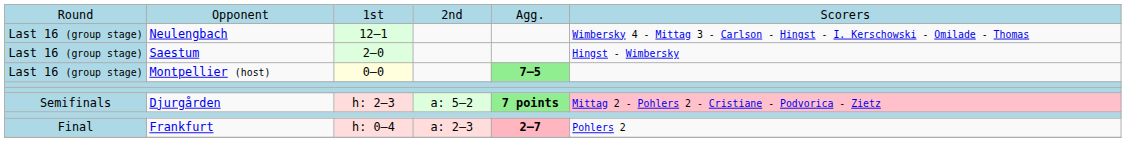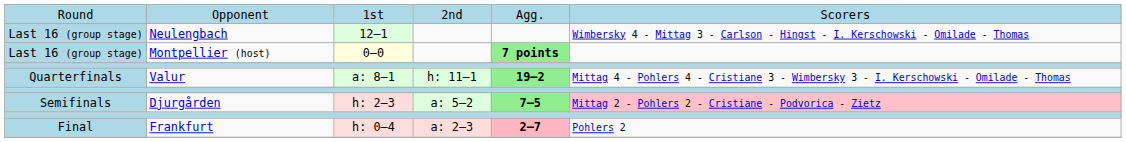- row: Last 16 (group stage) | Saestum | 2–0 | Hingst - Wimbersky
Montpellier (host) | column 5: 7–5 -> 7 points
+ row: Quarterfinals | Valur | a: 8–1 | h: 11–1 | 19–2 | Mittag 4 - Pohlers 4 - Cristiane 3 - Wimbersky 3 - I. Kerschowski - Omilade - Thomas
Djurgården | column 5: 7 points -> 7–5
